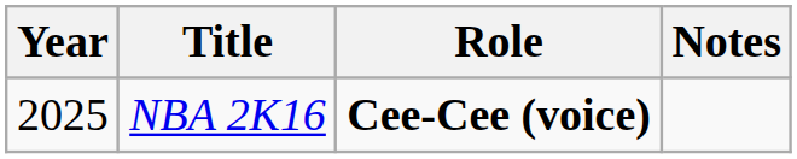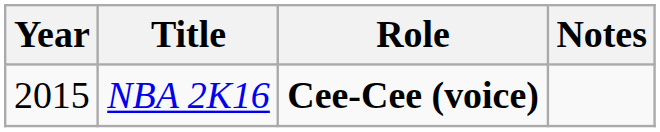NBA 2K16 | Year: 2025 -> 2015
